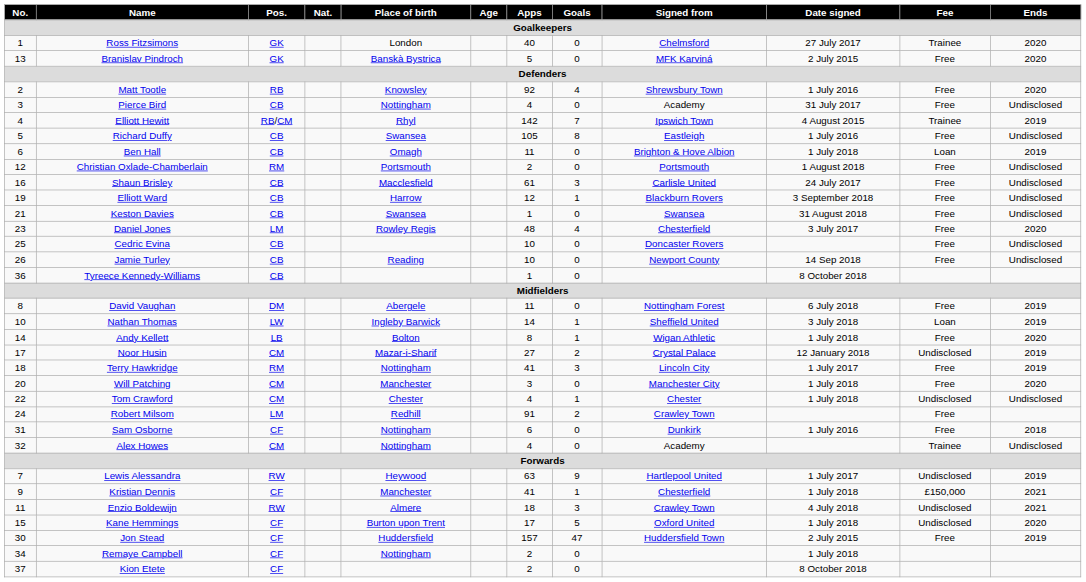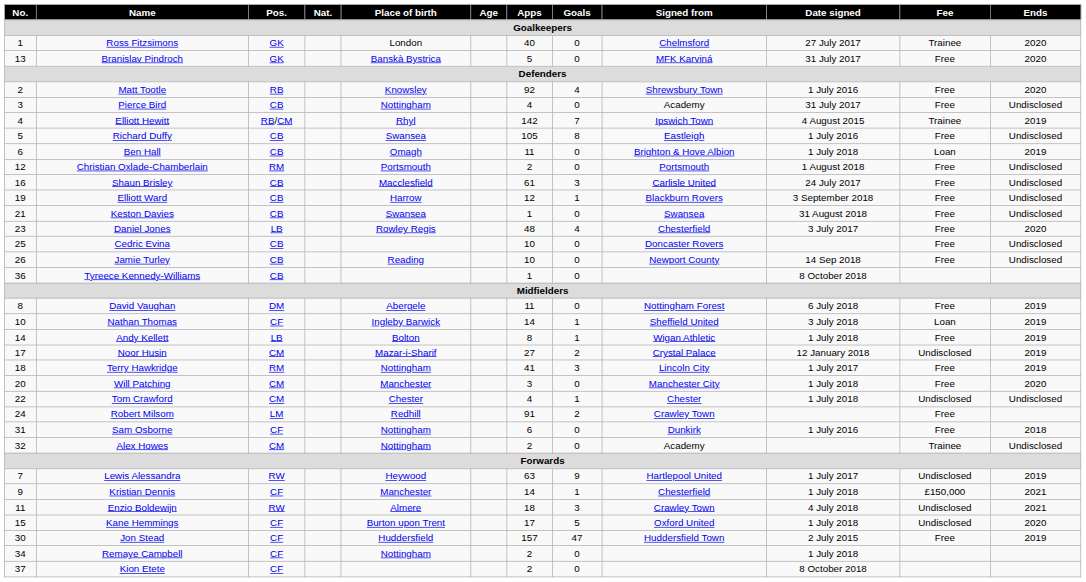Branislav Pindroch | Date signed: 2 July 2015 -> 31 July 2017
Daniel Jones | Pos.: LM -> LB
Nathan Thomas | Pos.: LW -> CF
Andy Kellett | Ends: 2020 -> 2019
Alex Howes | Apps: 4 -> 2
Kristian Dennis | Apps: 41 -> 14
